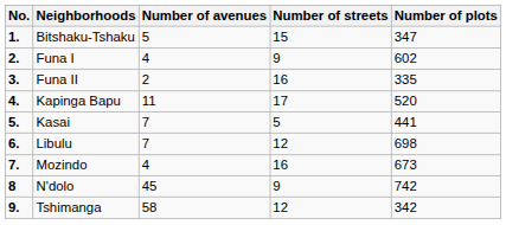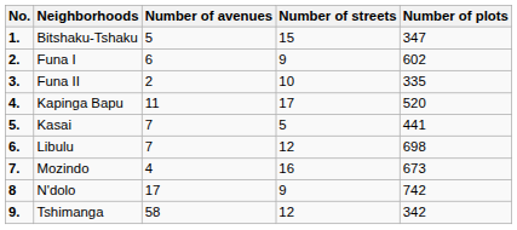Funa I | Number of avenues: 4 -> 6
Funa II | Number of streets: 16 -> 10
N'dolo | Number of avenues: 45 -> 17
